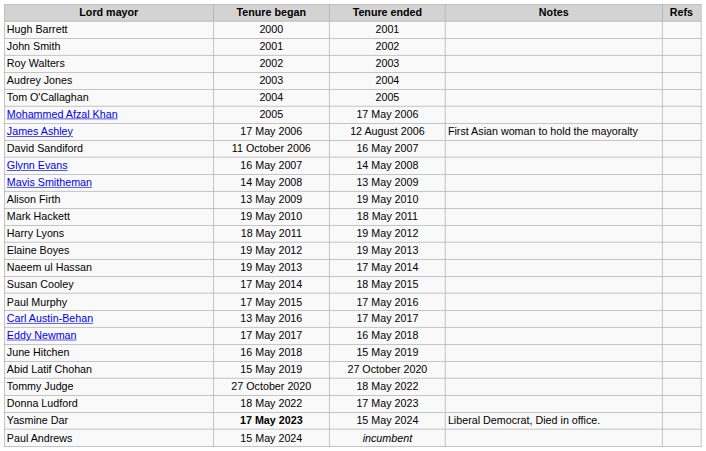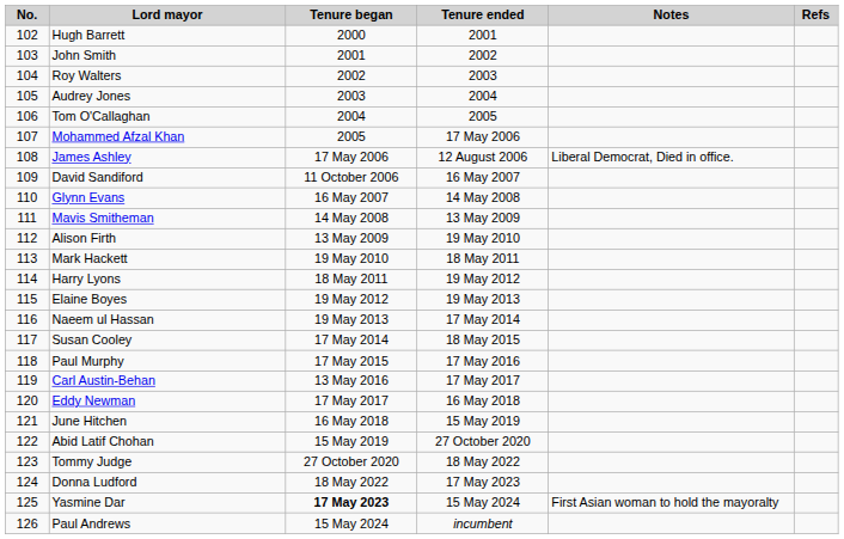+ column: No. | 102 | 103 | 104 | 105 | 106 | 107 | 108 | 109 | 110 | 111 | 112 | 113 | 114 | 115 | 116 | 117 | 118 | 119 | 120 | 121 | 122 | 123 | 124 | 125 | 126
James Ashley | Notes: First Asian woman to hold the mayoralty -> Liberal Democrat, Died in office.
Yasmine Dar | Notes: Liberal Democrat, Died in office. -> First Asian woman to hold the mayoralty
